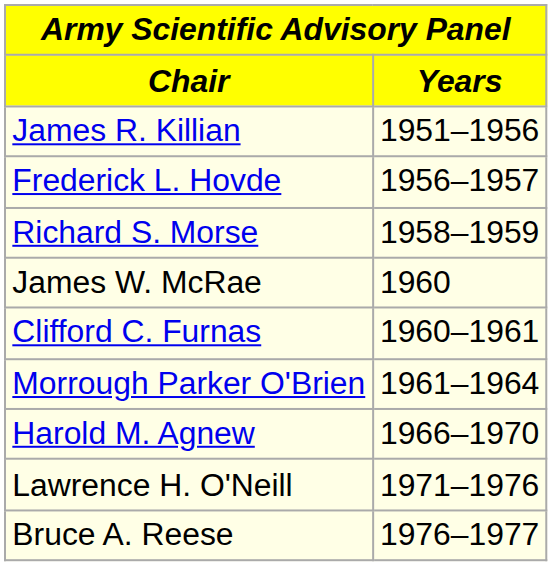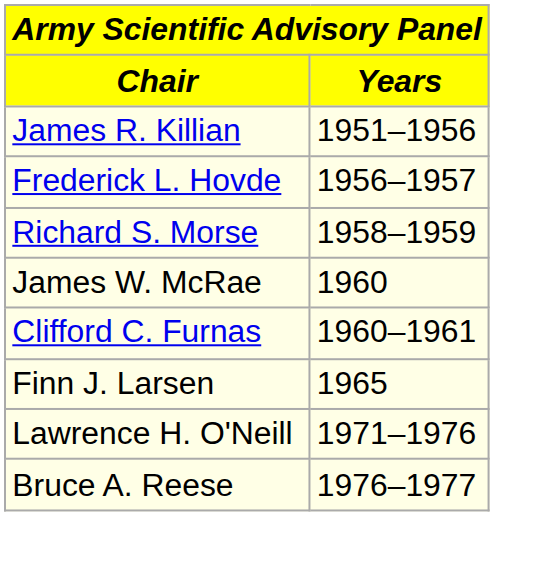- row: Morrough Parker O'Brien | 1961–1964
+ row: Finn J. Larsen | 1965
- row: Harold M. Agnew | 1966–1970
